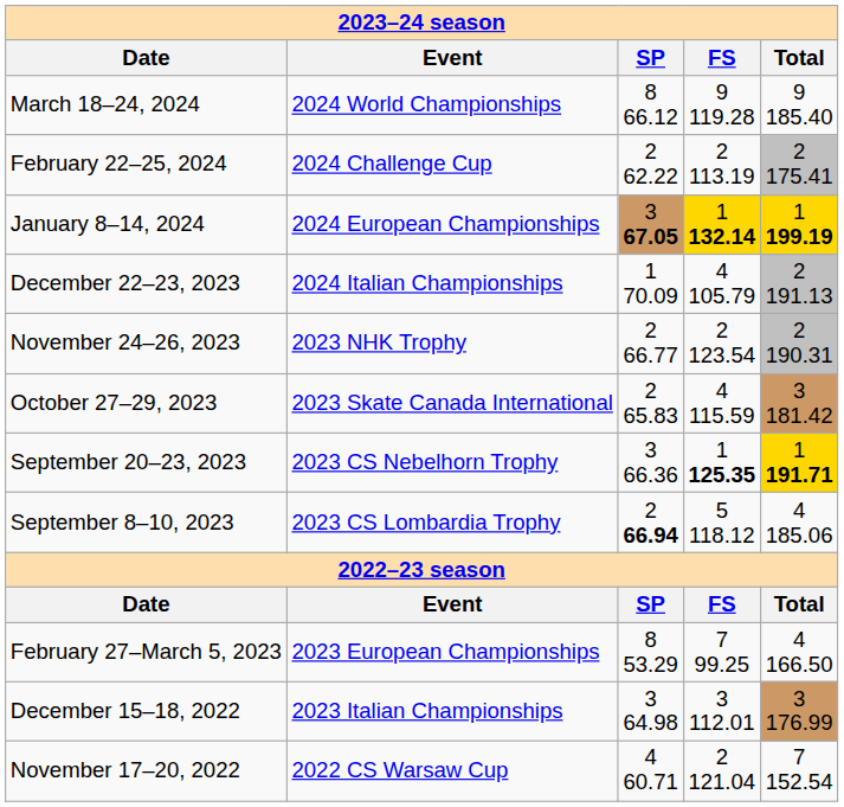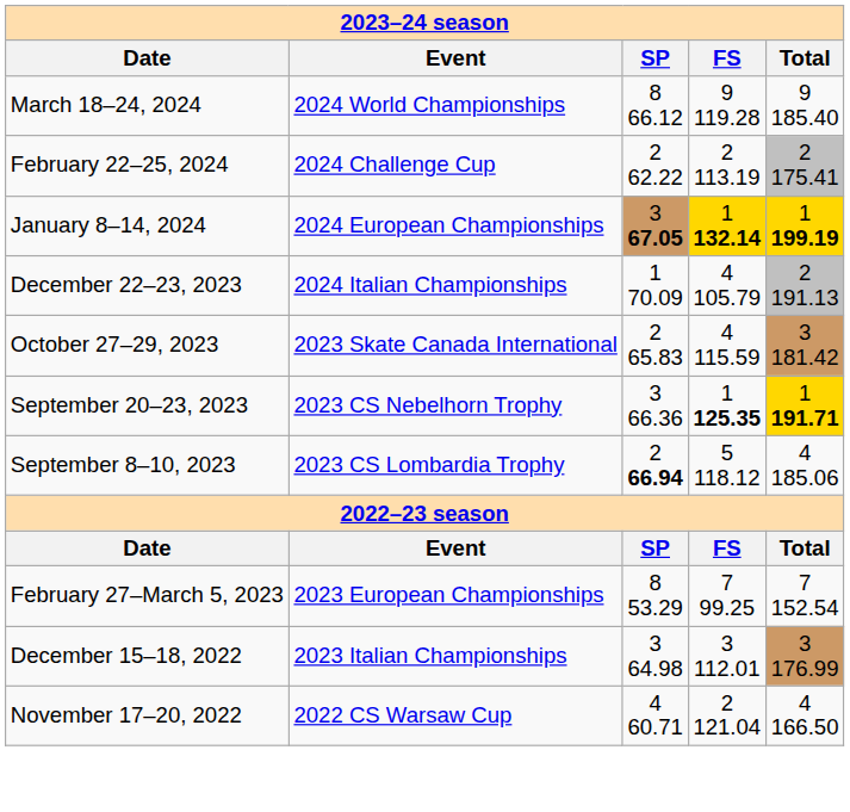- row: November 24–26, 2023 | 2023 NHK Trophy | 2 66.77 | 2 123.54 | 2 190.31
February 27–March 5, 2023 | column 5: 4 166.50 -> 7 152.54
November 17–20, 2022 | column 5: 7 152.54 -> 4 166.50
